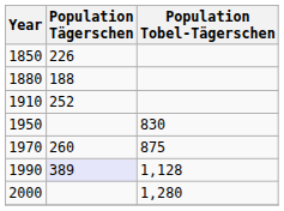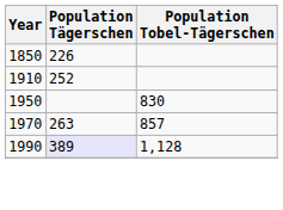- row: 1880 | 188
1970 | Population Tägerschen: 260 -> 263
1970 | Population Tobel-Tägerschen: 875 -> 857
- row: 2000 | 1,280
